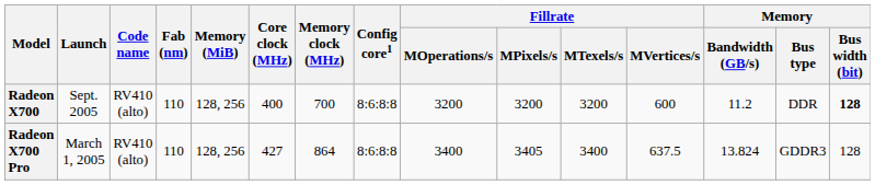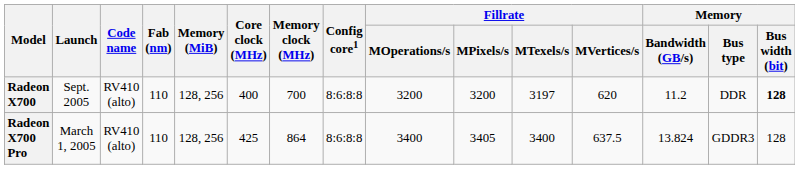Radeon X700 | Fillrate / MTexels/s: 3200 -> 3197
Radeon X700 | Fillrate / MVertices/s: 600 -> 620
Radeon X700 Pro | Core clock (MHz): 427 -> 425
